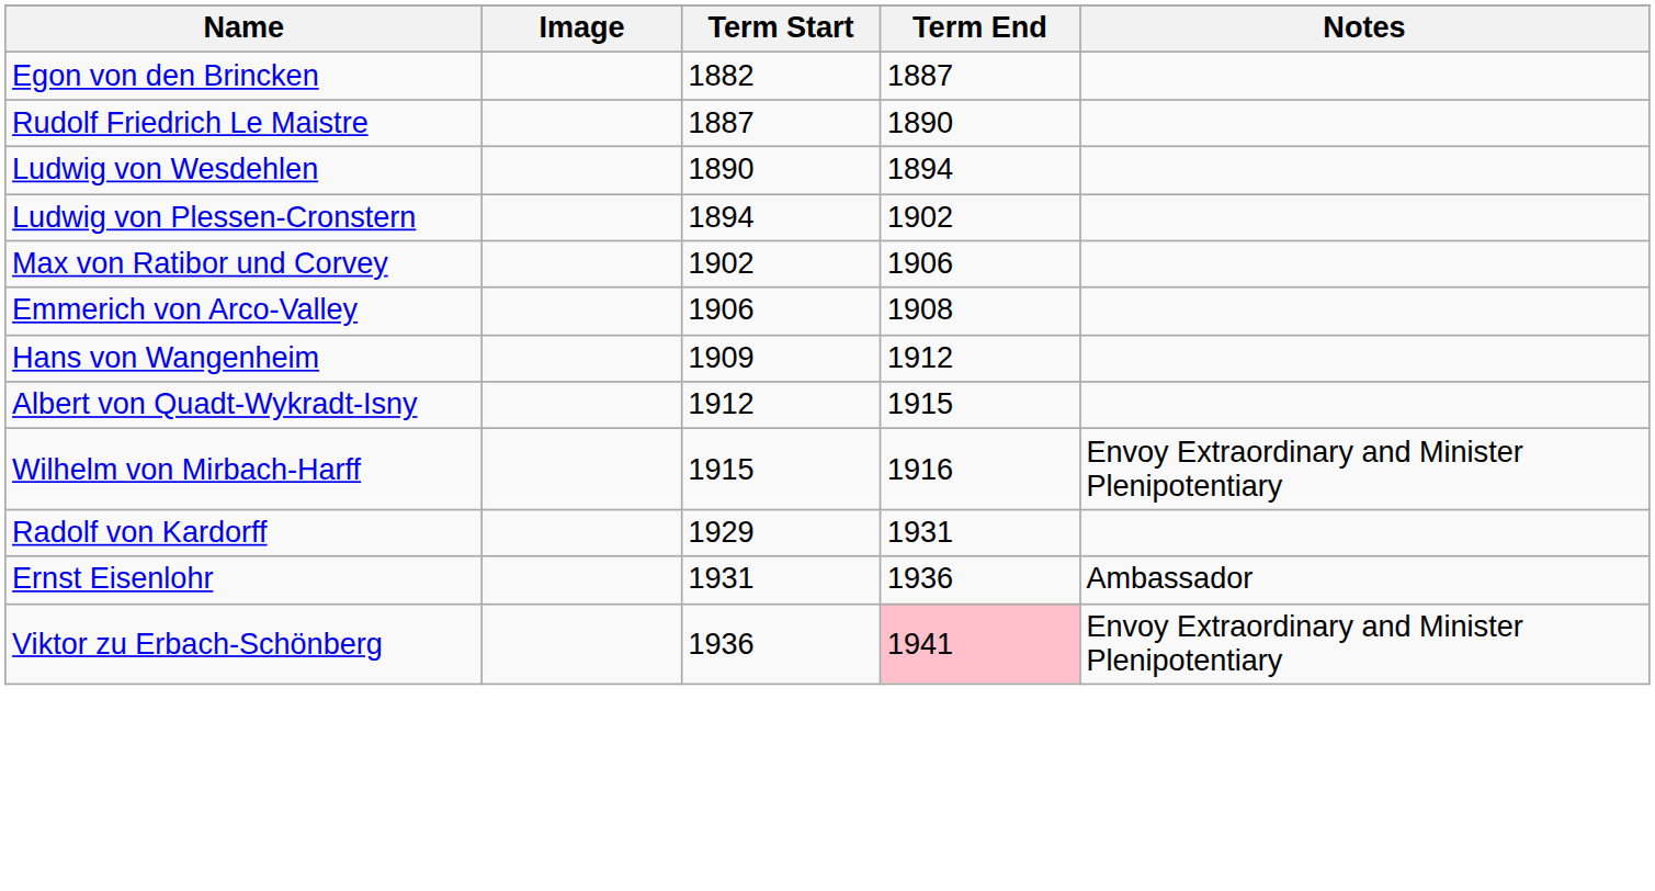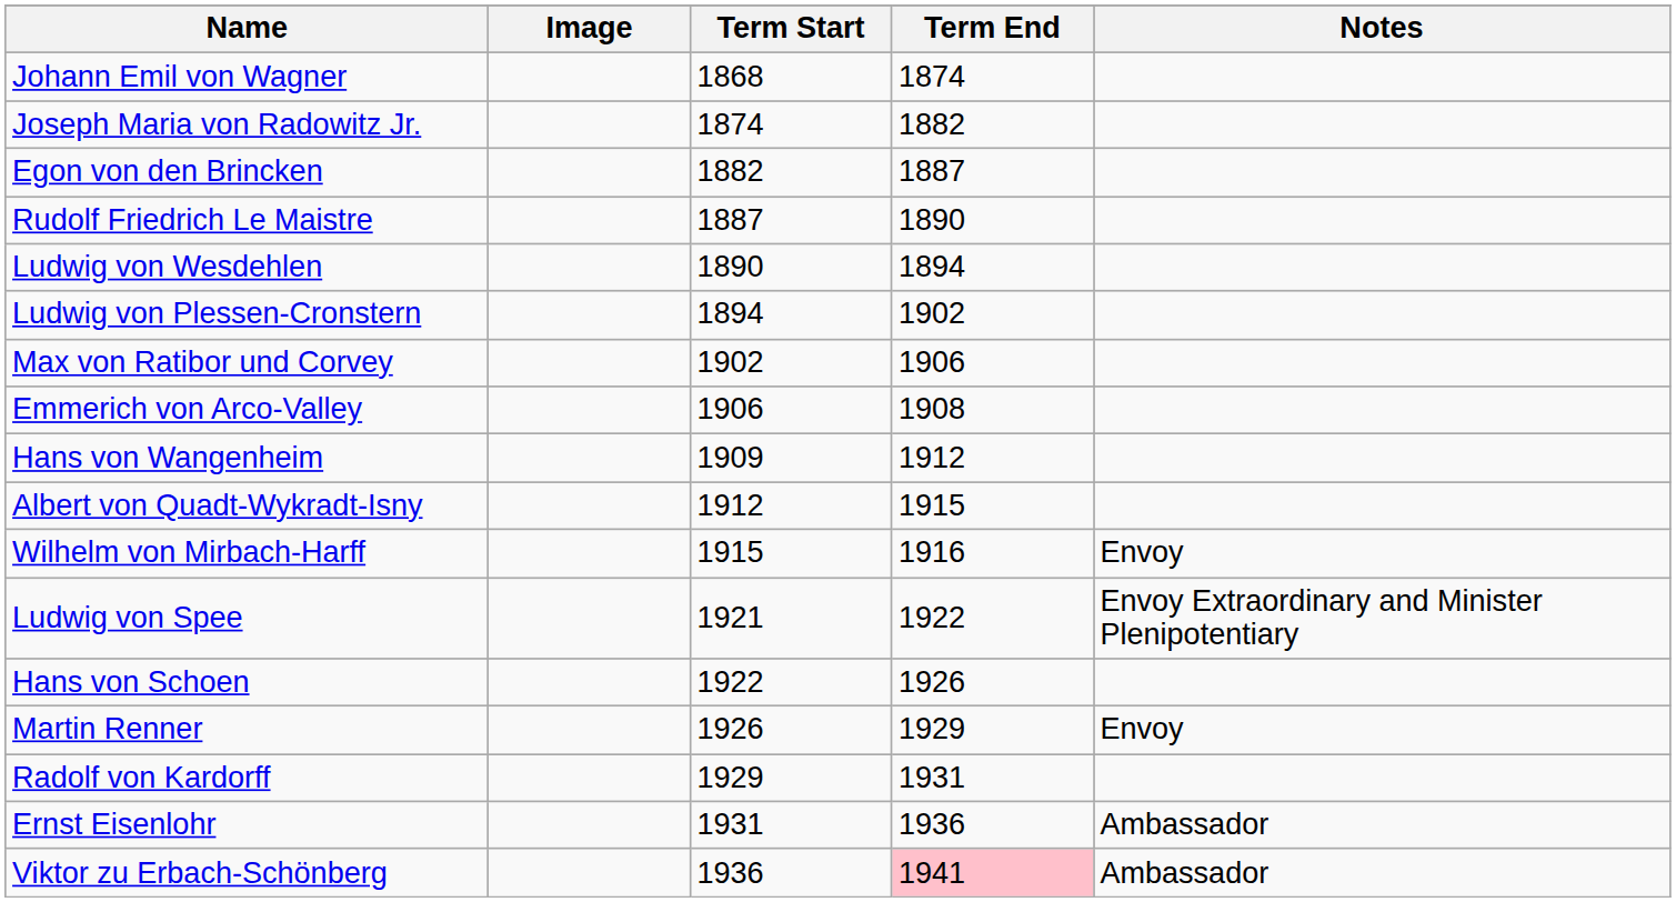+ row: Johann Emil von Wagner | 1868 | 1874
+ row: Joseph Maria von Radowitz Jr. | 1874 | 1882
Wilhelm von Mirbach-Harff | Notes: Envoy Extraordinary and Minister Plenipotentiary -> Envoy
+ row: Ludwig von Spee | 1921 | 1922 | Envoy Extraordinary and Minister Plenipotentiary
+ row: Hans von Schoen | 1922 | 1926
+ row: Martin Renner | 1926 | 1929 | Envoy
Viktor zu Erbach-Schönberg | Notes: Envoy Extraordinary and Minister Plenipotentiary -> Ambassador
